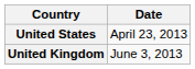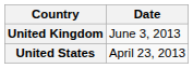rows swapped: United States <-> United Kingdom
